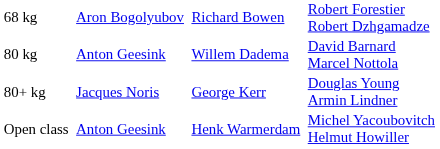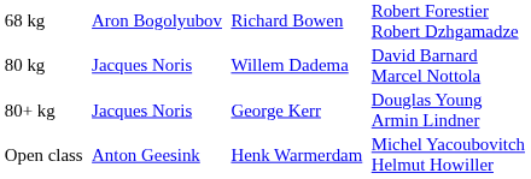80 kg | column 2: Anton Geesink -> Jacques Noris
